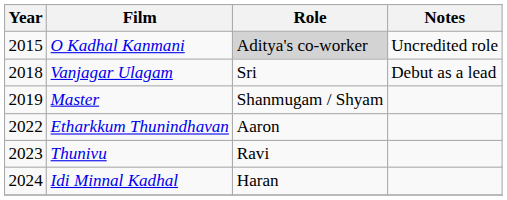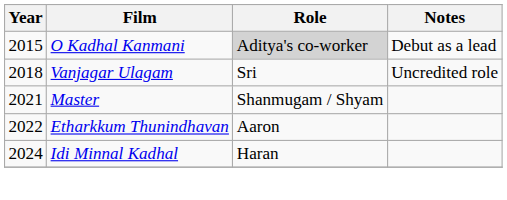O Kadhal Kanmani | Notes: Uncredited role -> Debut as a lead
Vanjagar Ulagam | Notes: Debut as a lead -> Uncredited role
Master | Year: 2019 -> 2021
- row: 2023 | Thunivu | Ravi
